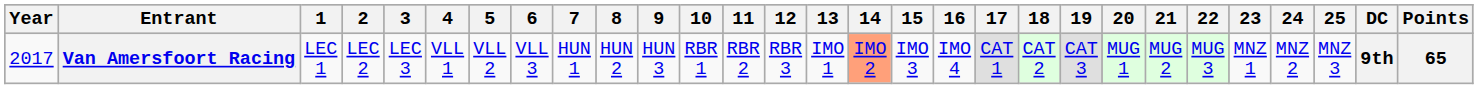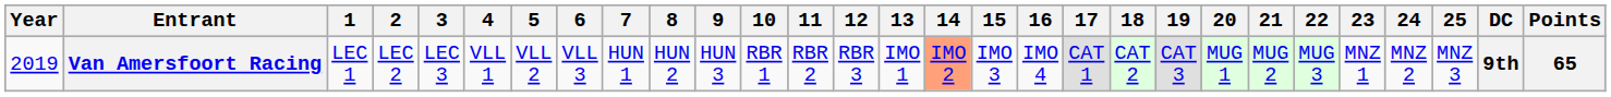Van Amersfoort Racing | Year: 2017 -> 2019
